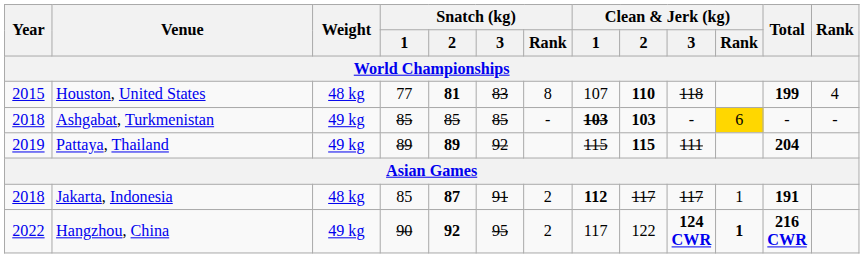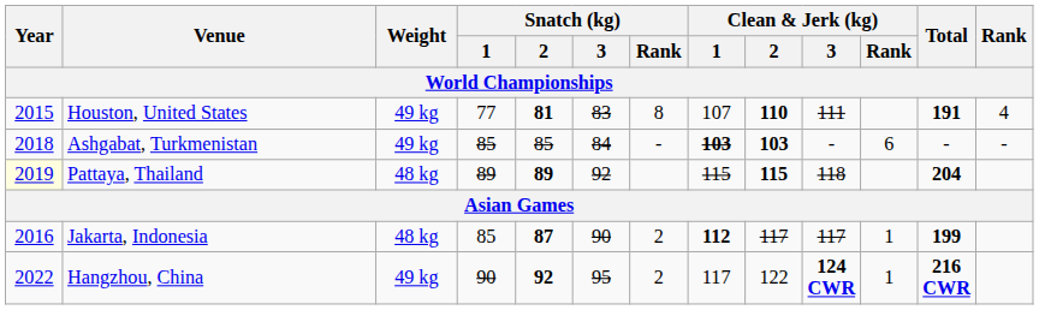Houston, United States | Weight: 48 kg -> 49 kg
Houston, United States | Clean & Jerk (kg) / 3: 118 -> 111
Houston, United States | Total: 199 -> 191
Ashgabat, Turkmenistan | Snatch (kg) / 3: 85 -> 84
Ashgabat, Turkmenistan | Clean & Jerk (kg) / Rank: gold background -> no background
Pattaya, Thailand | Year: no background -> lightyellow background
Pattaya, Thailand | Weight: 49 kg -> 48 kg
Pattaya, Thailand | Clean & Jerk (kg) / 3: 111 -> 118
Jakarta, Indonesia | Year: 2018 -> 2016
Jakarta, Indonesia | Snatch (kg) / 3: 91 -> 90
Jakarta, Indonesia | Total: 191 -> 199
Hangzhou, China | Clean & Jerk (kg) / Rank: bold -> normal
